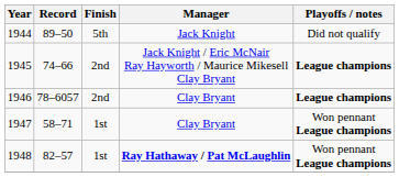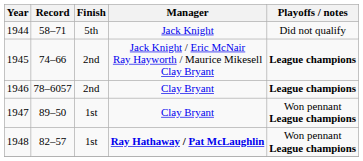1944 | Record: 89–50 -> 58–71
1947 | Record: 58–71 -> 89–50
